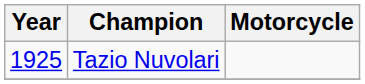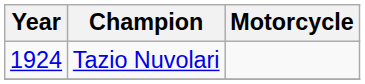Tazio Nuvolari | Year: 1925 -> 1924
